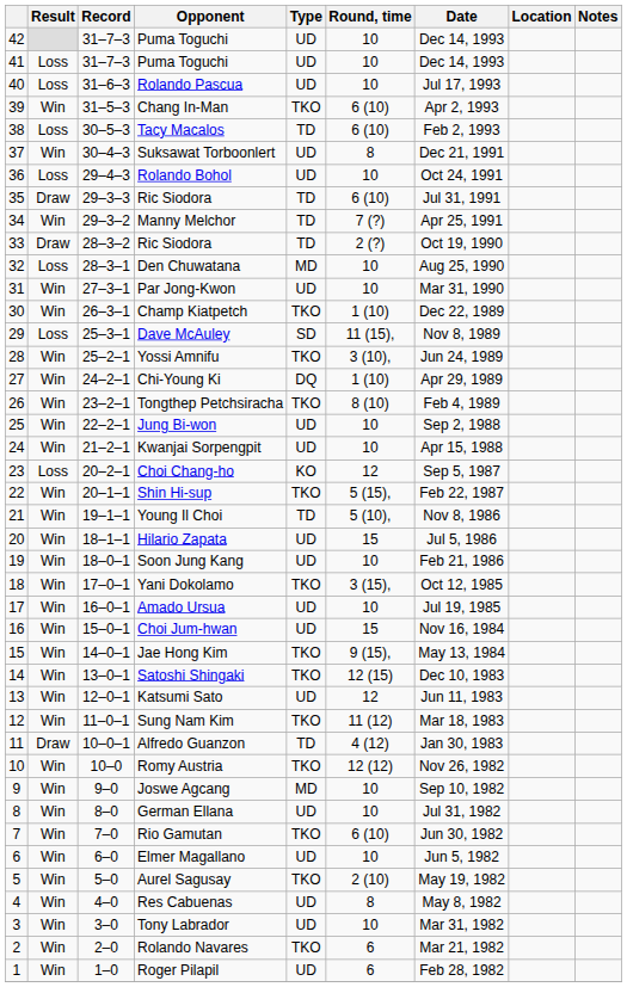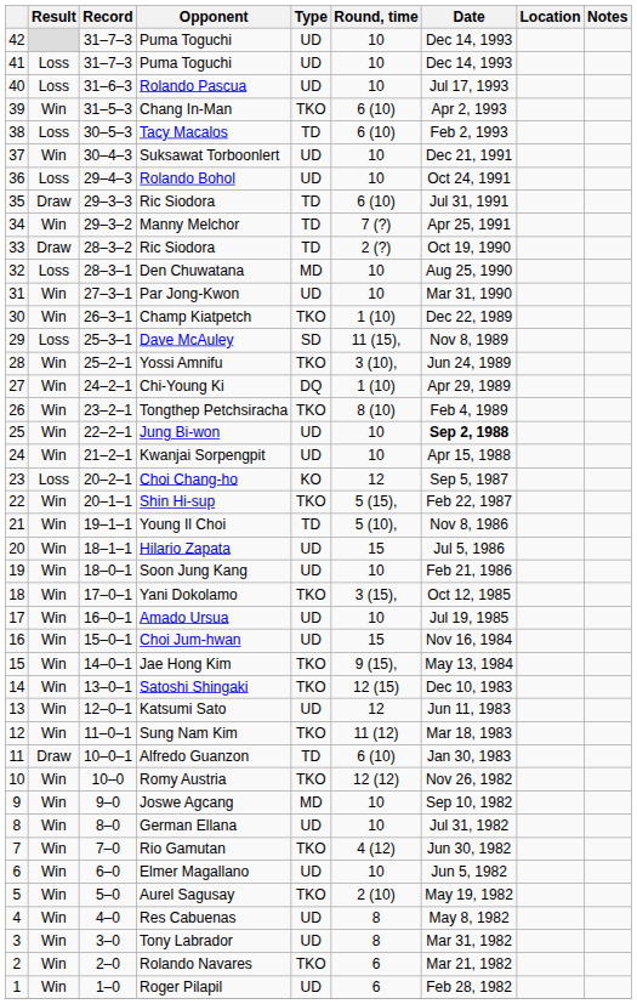Suksawat Torboonlert | Round, time: 8 -> 10
Jung Bi-won | Date: normal -> bold
Alfredo Guanzon | Round, time: 4 (12) -> 6 (10)
Rio Gamutan | Round, time: 6 (10) -> 4 (12)
Tony Labrador | Round, time: 10 -> 8
